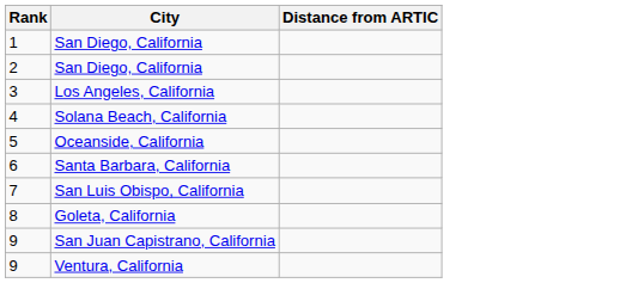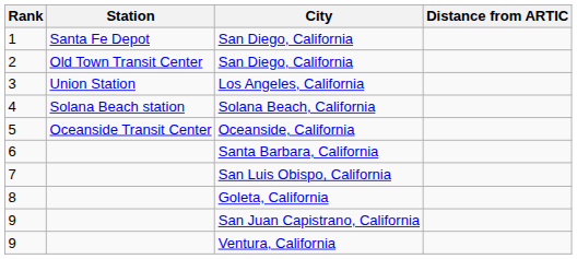+ column: Station | Santa Fe Depot | Old Town Transit Center | Union Station | Solana Beach station | Oceanside Transit Center
